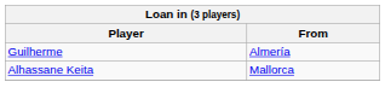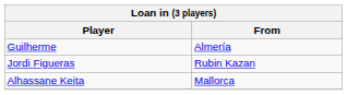+ row: Jordi Figueras | Rubin Kazan
